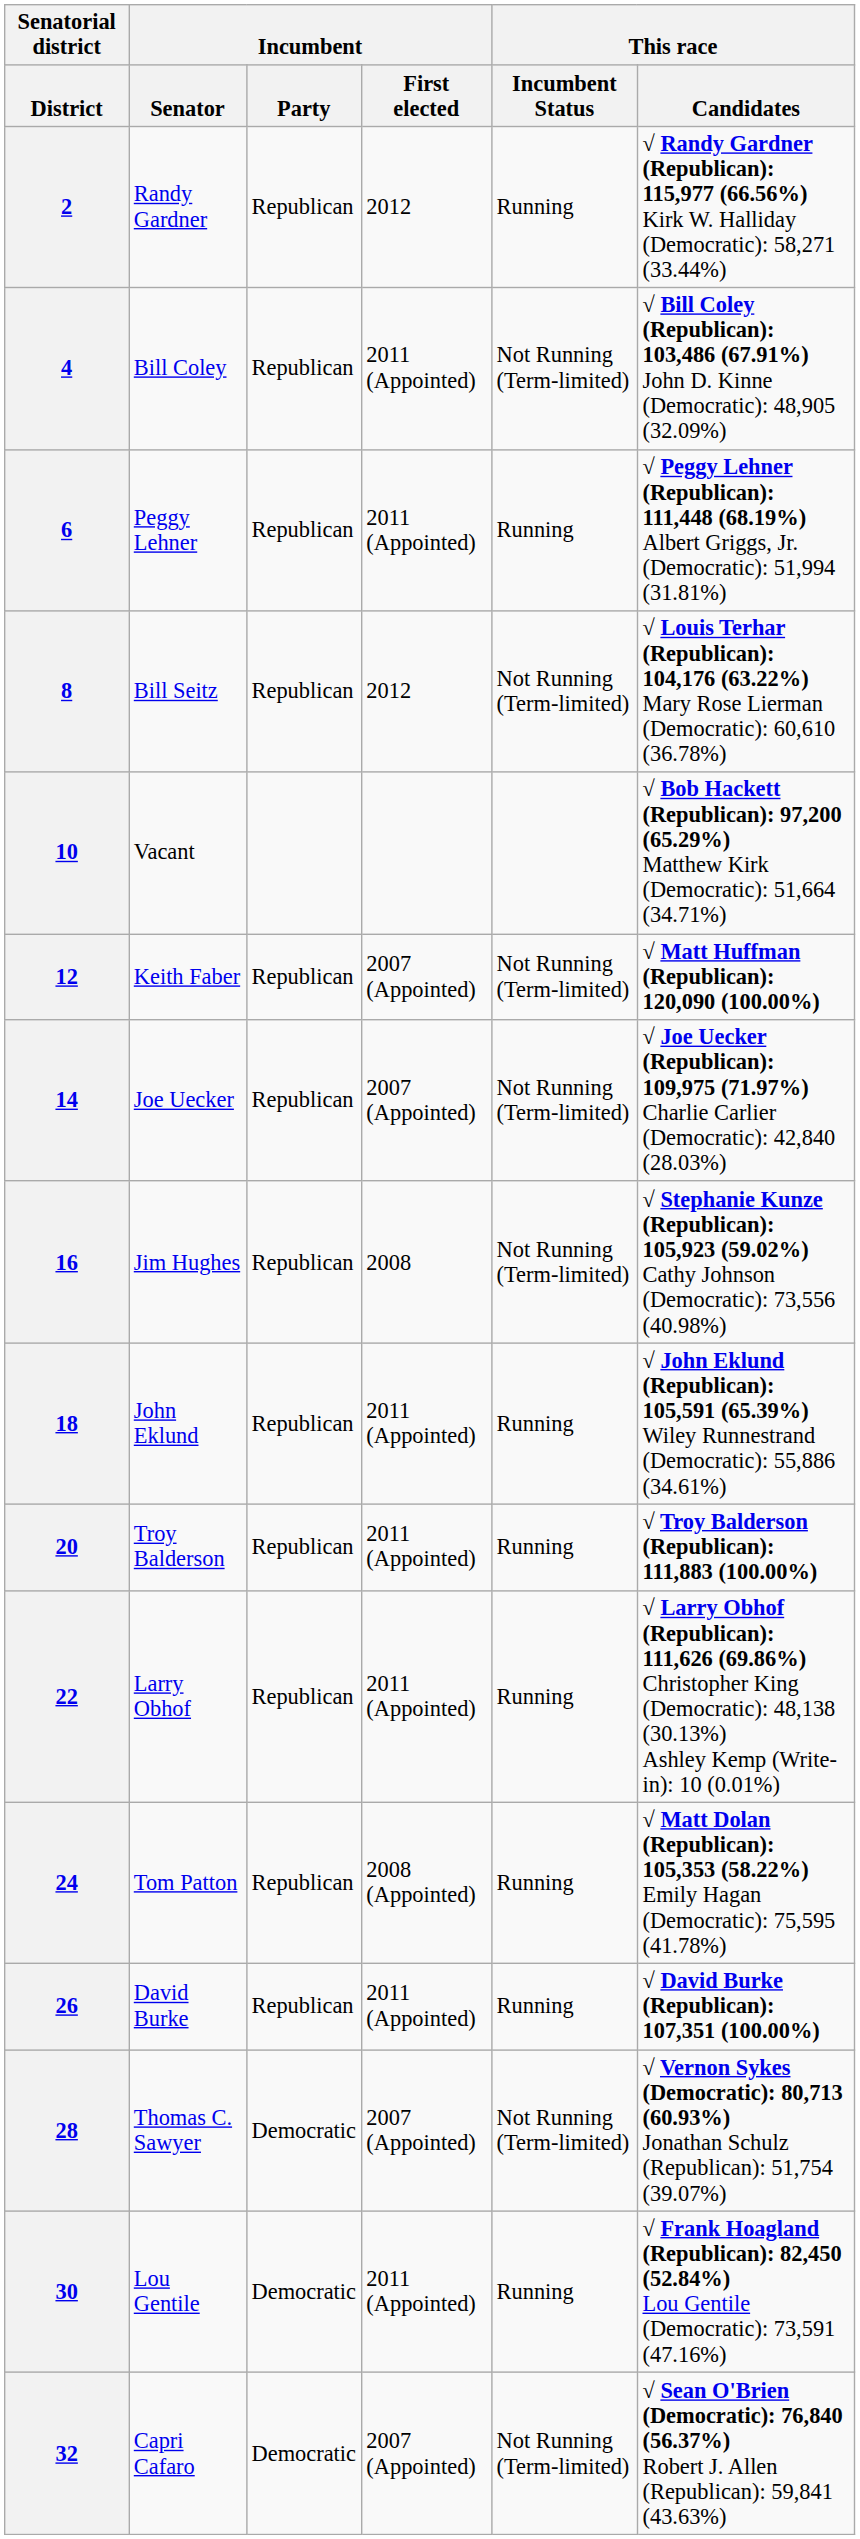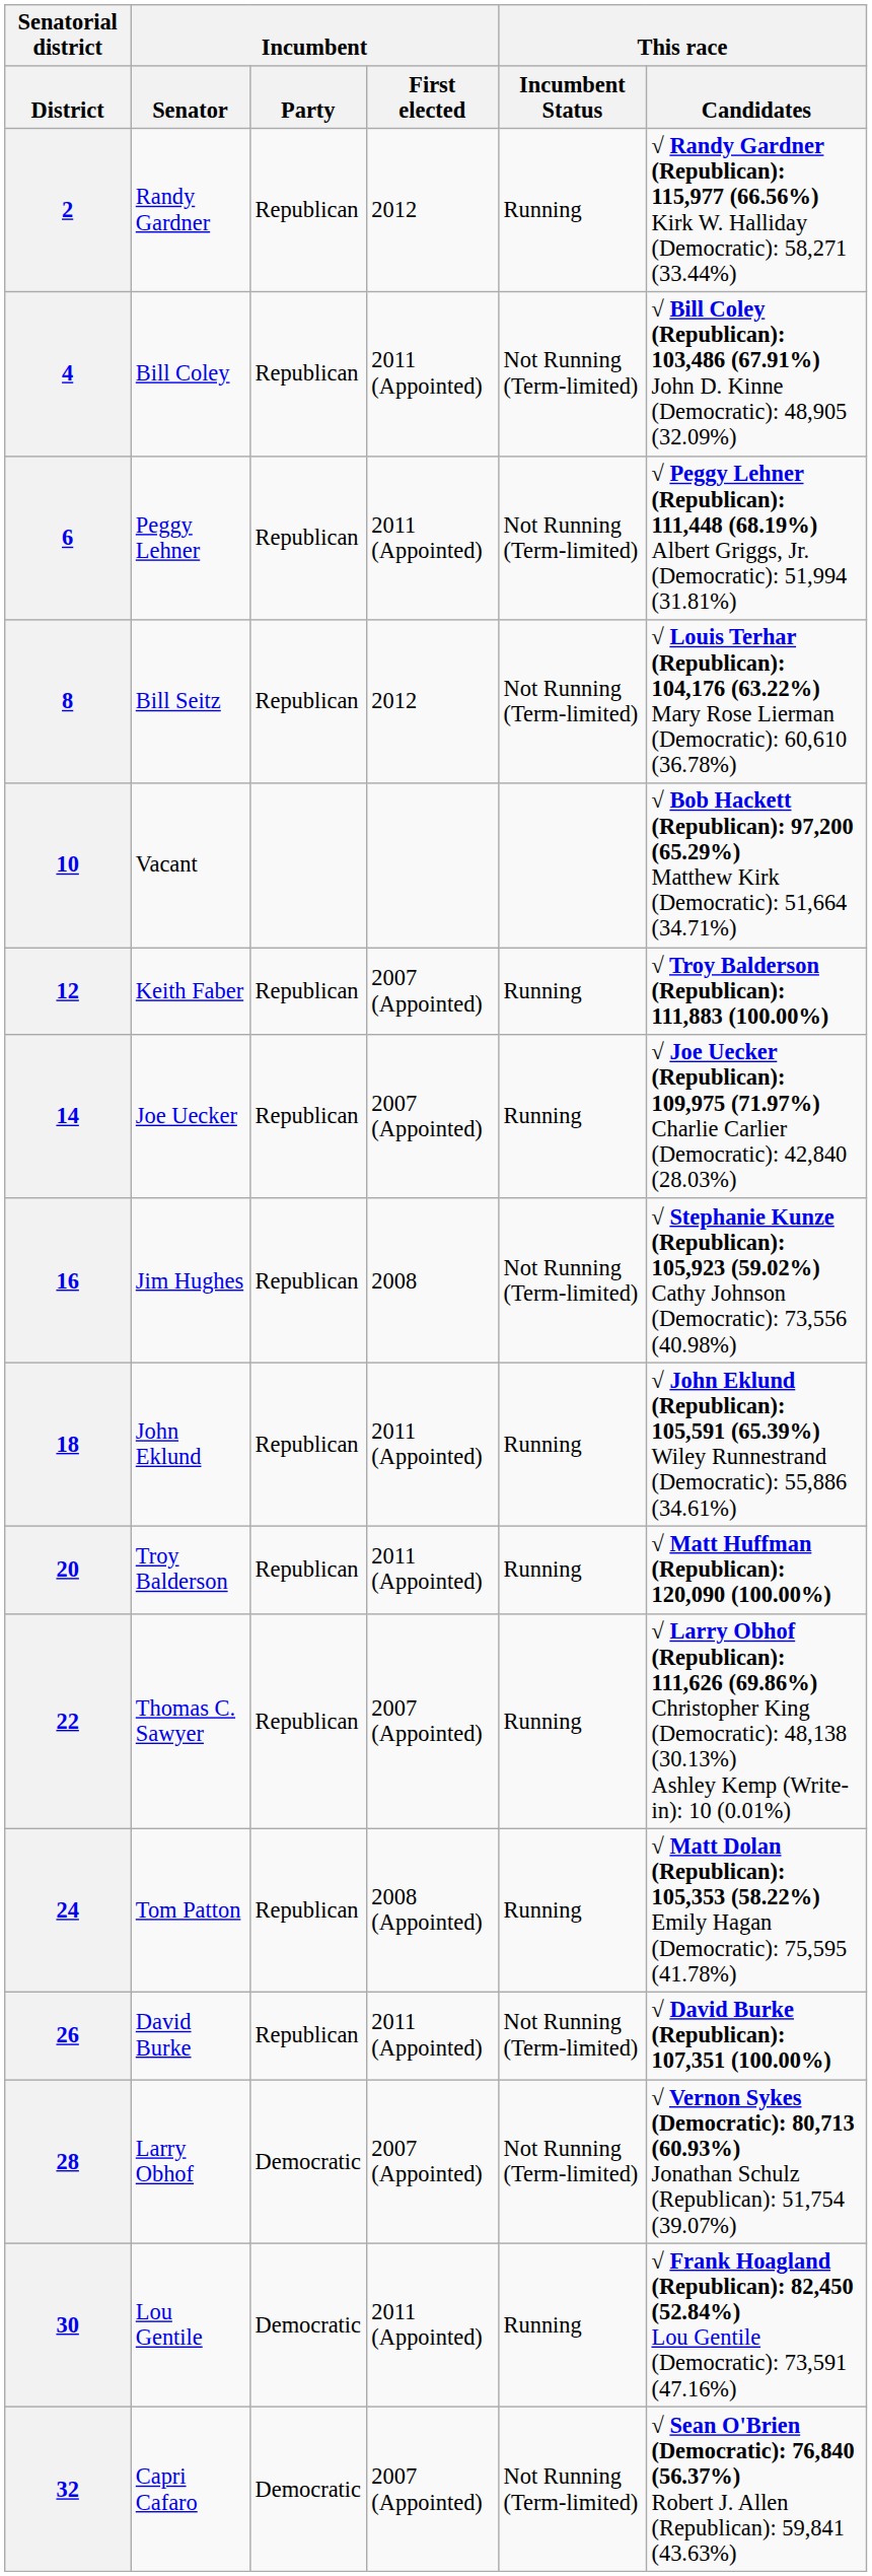6 | This race / Incumbent Status: Running -> Not Running (Term-limited)
12 | This race / Incumbent Status: Not Running (Term-limited) -> Running
12 | This race / Candidates: √ Matt Huffman (Republican): 120,090 (100.00%) -> √ Troy Balderson (Republican): 111,883 (100.00%)
14 | This race / Incumbent Status: Not Running (Term-limited) -> Running
20 | This race / Candidates: √ Troy Balderson (Republican): 111,883 (100.00%) -> √ Matt Huffman (Republican): 120,090 (100.00%)
22 | Incumbent / Senator: Larry Obhof -> Thomas C. Sawyer
22 | Incumbent / First elected: 2011 (Appointed) -> 2007 (Appointed)
26 | This race / Incumbent Status: Running -> Not Running (Term-limited)
28 | Incumbent / Senator: Thomas C. Sawyer -> Larry Obhof
